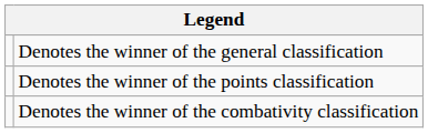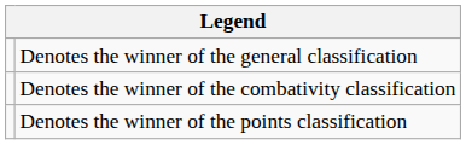rows swapped: Denotes the winner of the points classification <-> Denotes the winner of the combativity classification
